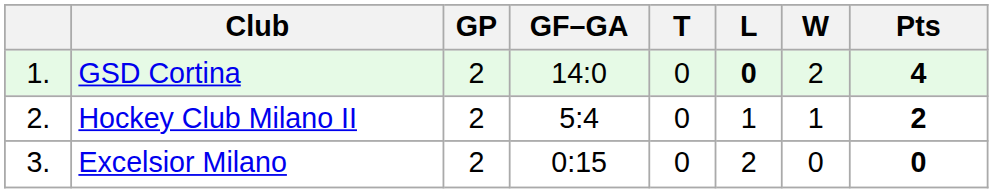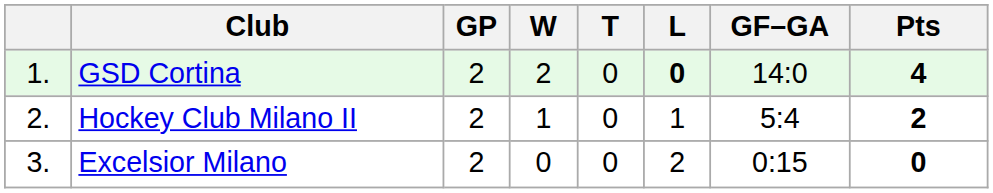columns swapped: W <-> GF–GA
